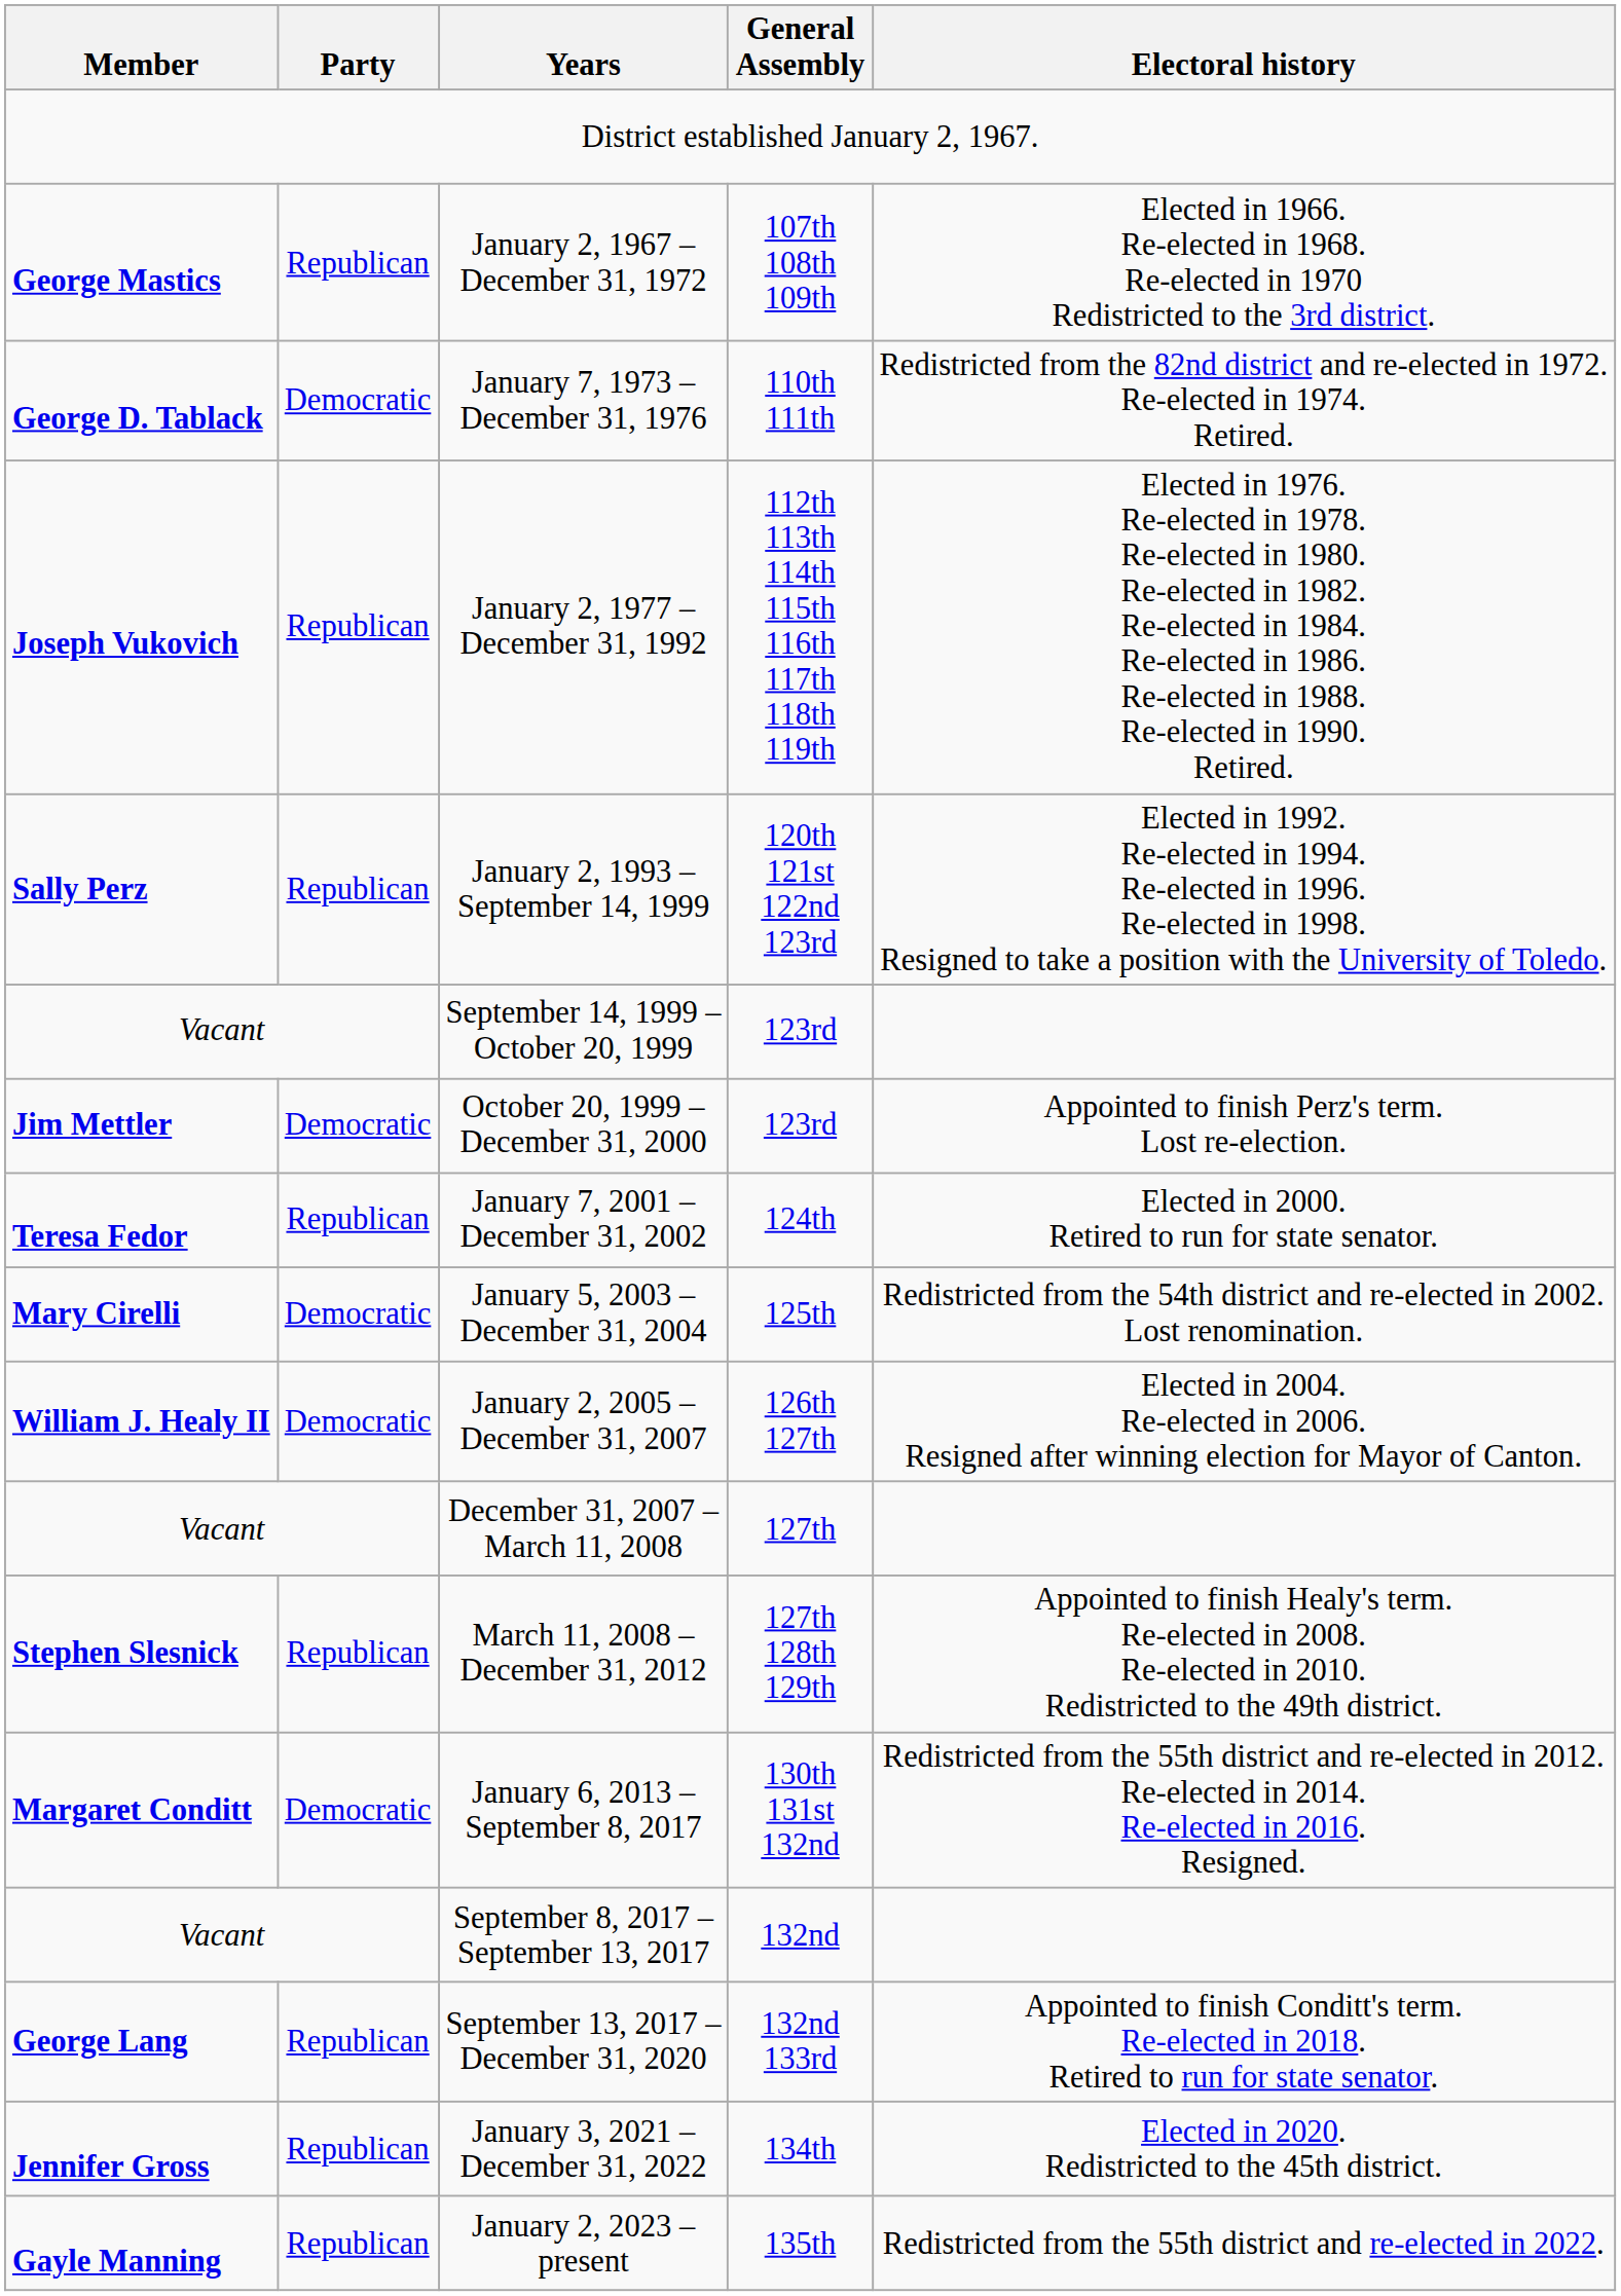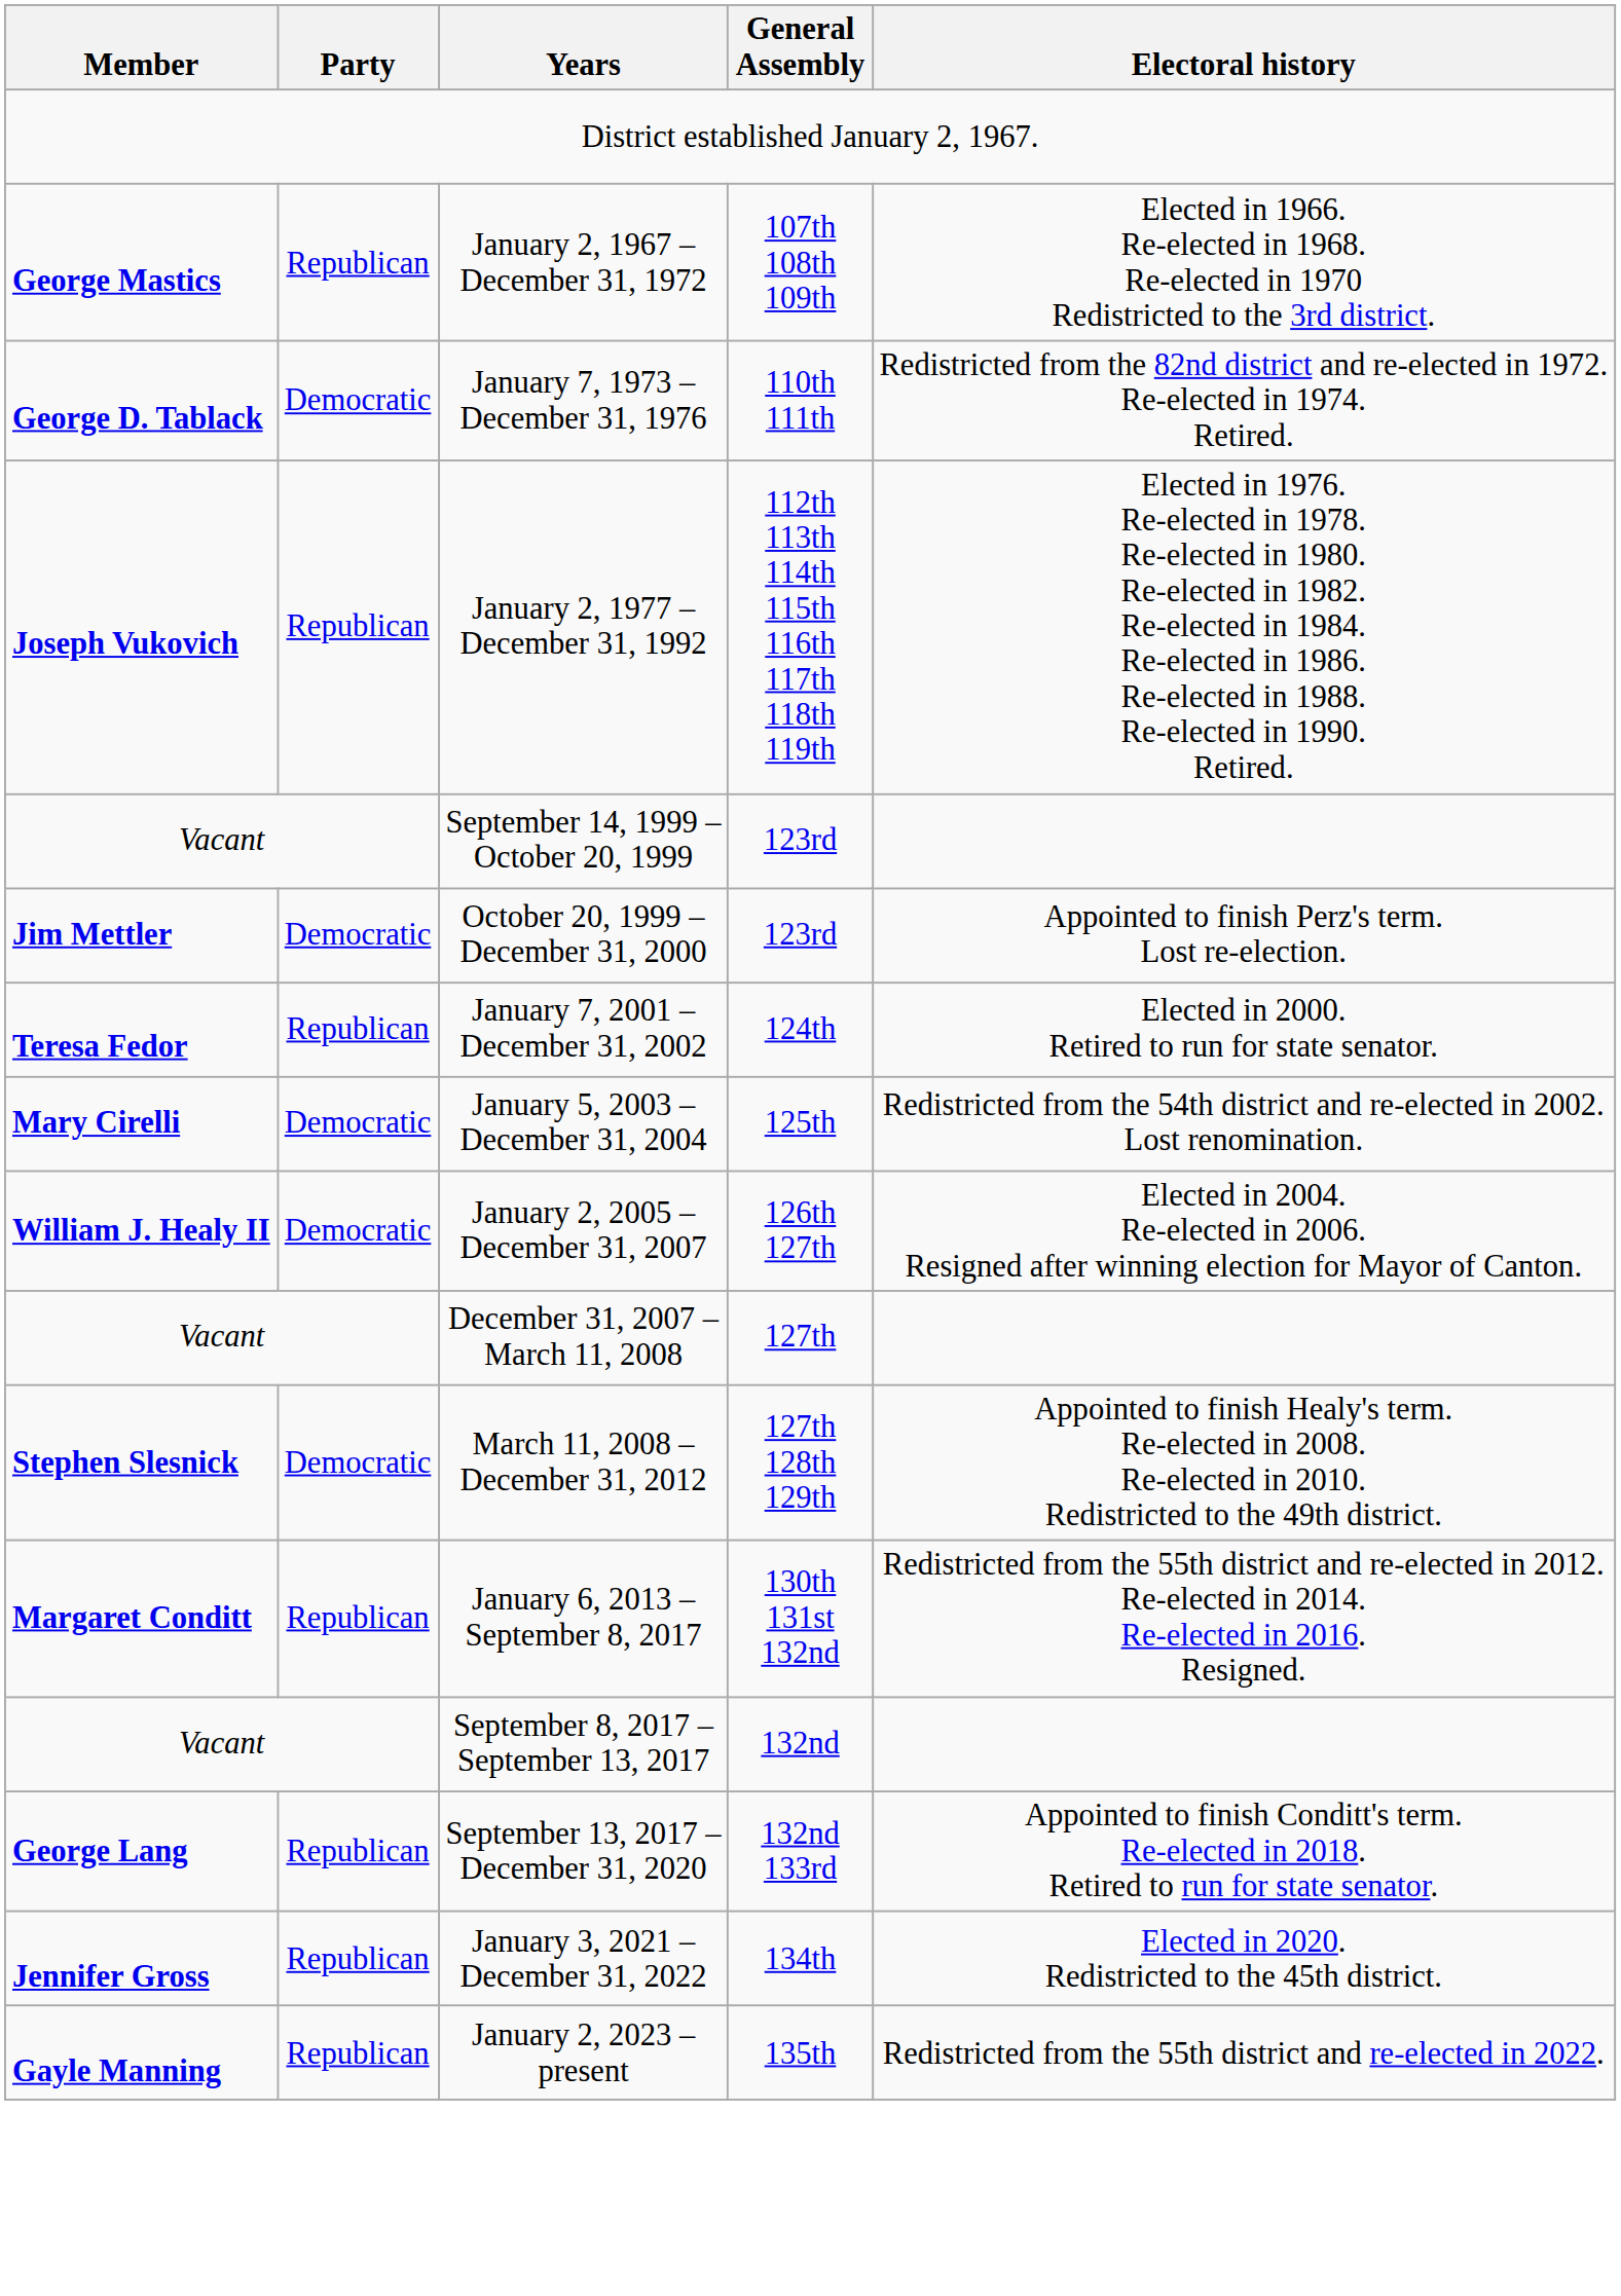- row: Sally Perz | Republican | January 2, 1993 – September 14, 1999 | 120th 121st 122nd 123rd | Elected in 1992. Re-elected in 1994. Re-elected in 1996. Re-elected in 1998. Resigned to take a position with the University of Toledo.
March 11, 2008 – December 31, 2012 | Party: Republican -> Democratic
January 6, 2013 – September 8, 2017 | Party: Democratic -> Republican
